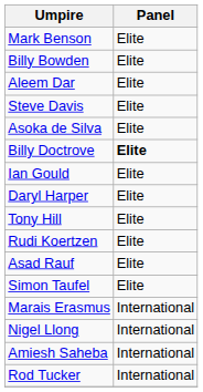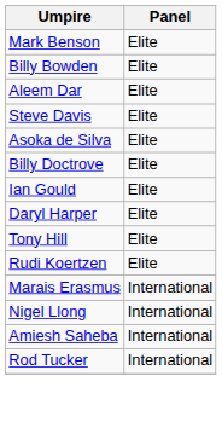Billy Doctrove | Panel: bold -> normal
- row: Asad Rauf | Elite
- row: Simon Taufel | Elite
